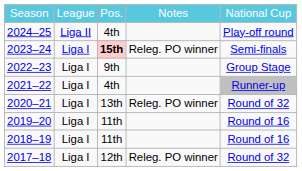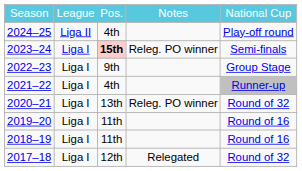2017–18 | column 4: Releg. PO winner -> Relegated
